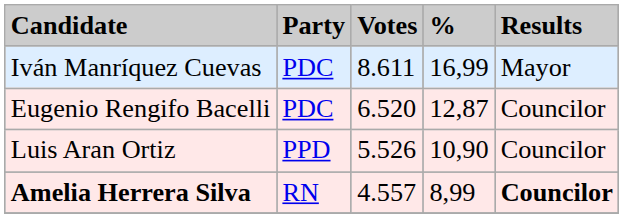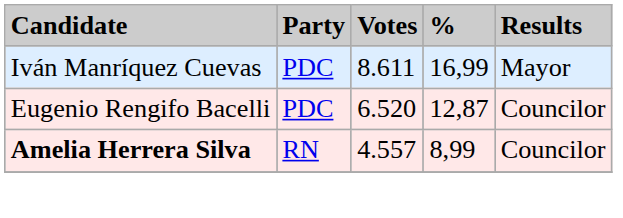- row: Luis Aran Ortiz | PPD | 5.526 | 10,90 | Councilor
Amelia Herrera Silva | Results: bold -> normal
